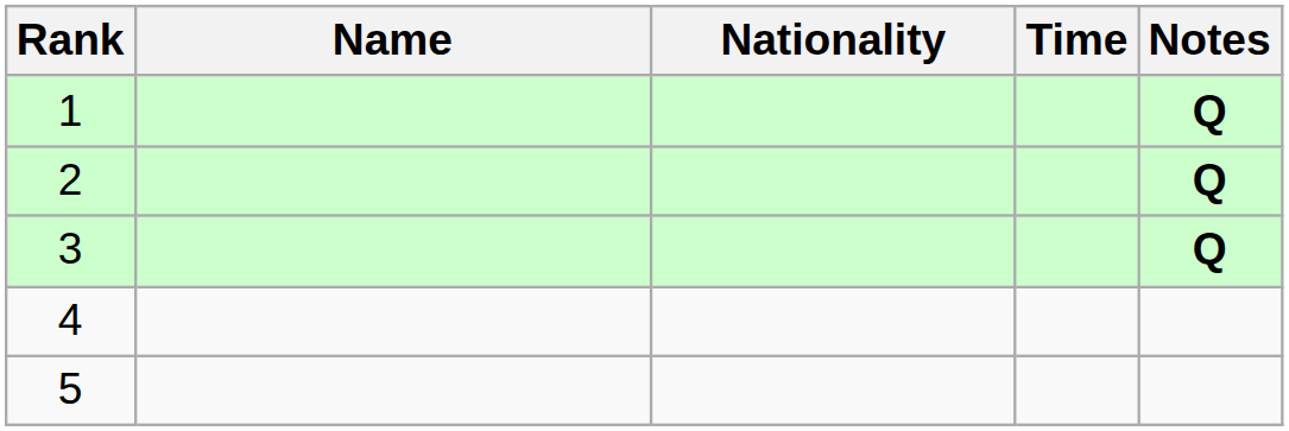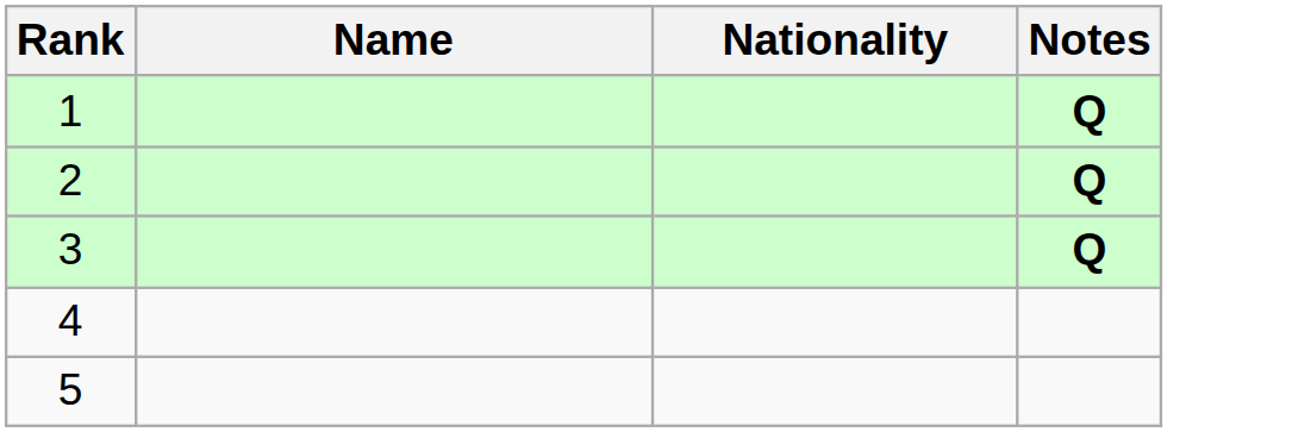- column: Time
